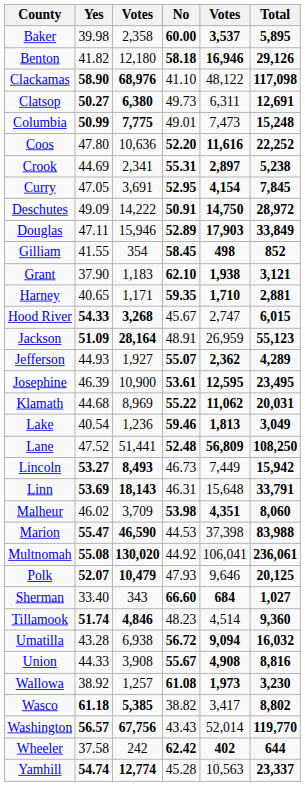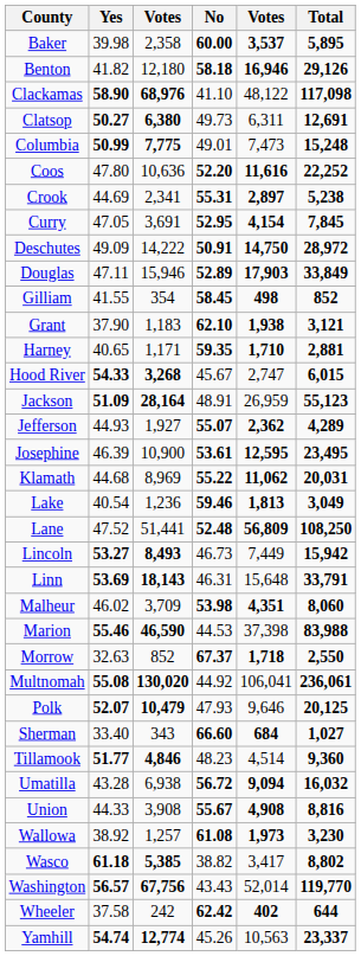Marion | Yes: 55.47 -> 55.46
+ row: Morrow | 32.63 | 852 | 67.37 | 1,718 | 2,550
Tillamook | Yes: 51.74 -> 51.77
Yamhill | No: 45.28 -> 45.26
